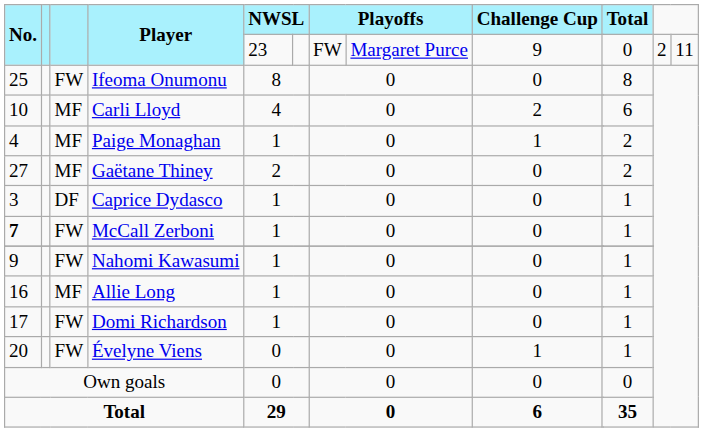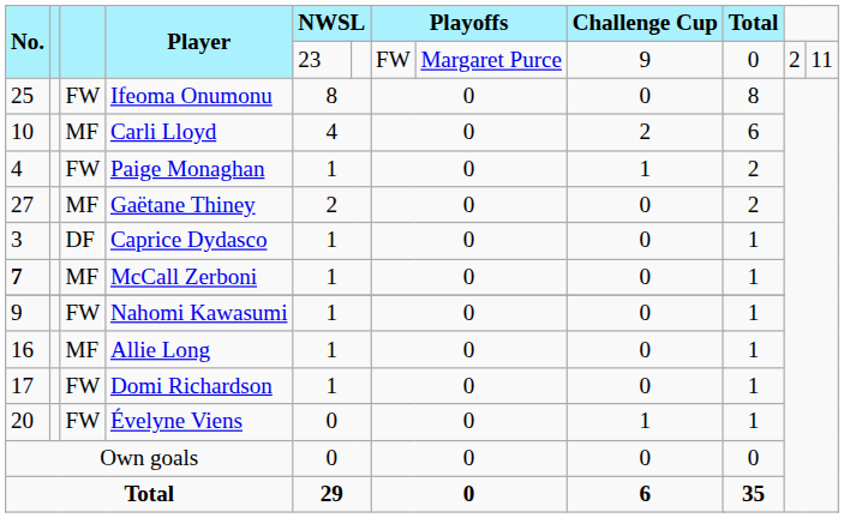Paige Monaghan | column 3: MF -> FW
McCall Zerboni | column 3: FW -> MF
